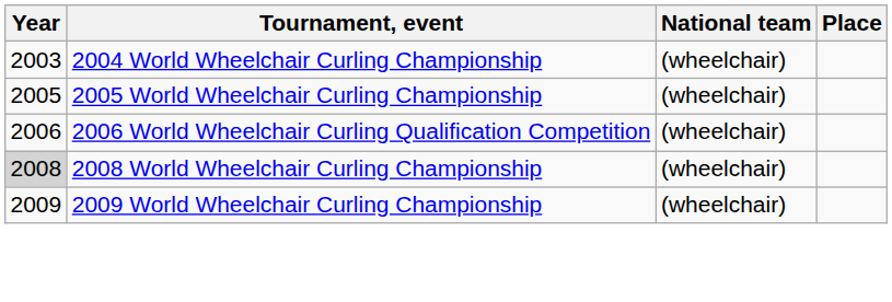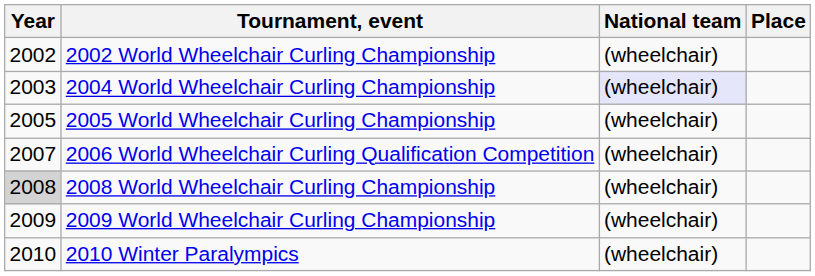+ row: 2002 | 2002 World Wheelchair Curling Championship | (wheelchair)
2004 World Wheelchair Curling Championship | National team: no background -> lavender background
2006 World Wheelchair Curling Qualification Competition | Year: 2006 -> 2007
+ row: 2010 | 2010 Winter Paralympics | (wheelchair)
